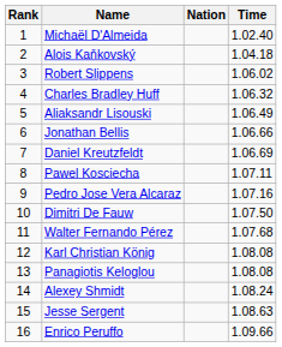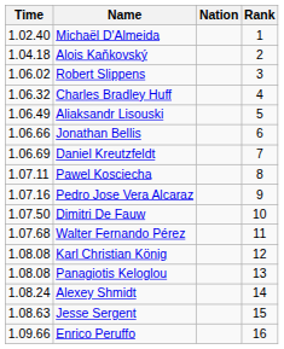columns swapped: Rank <-> Time
